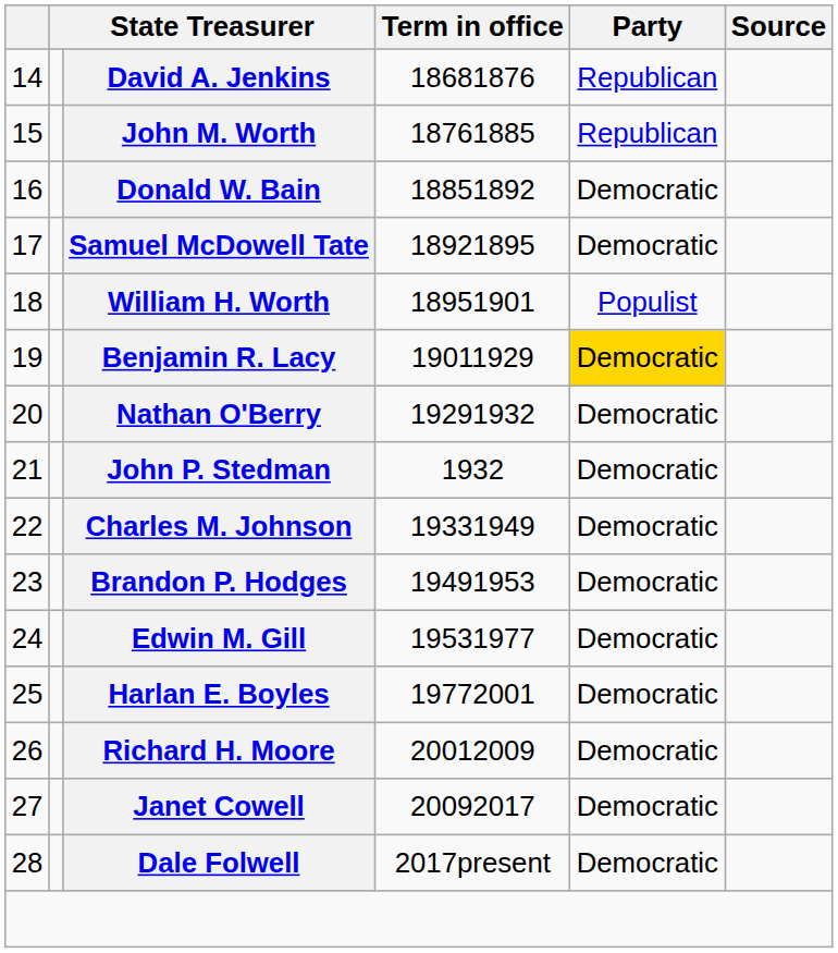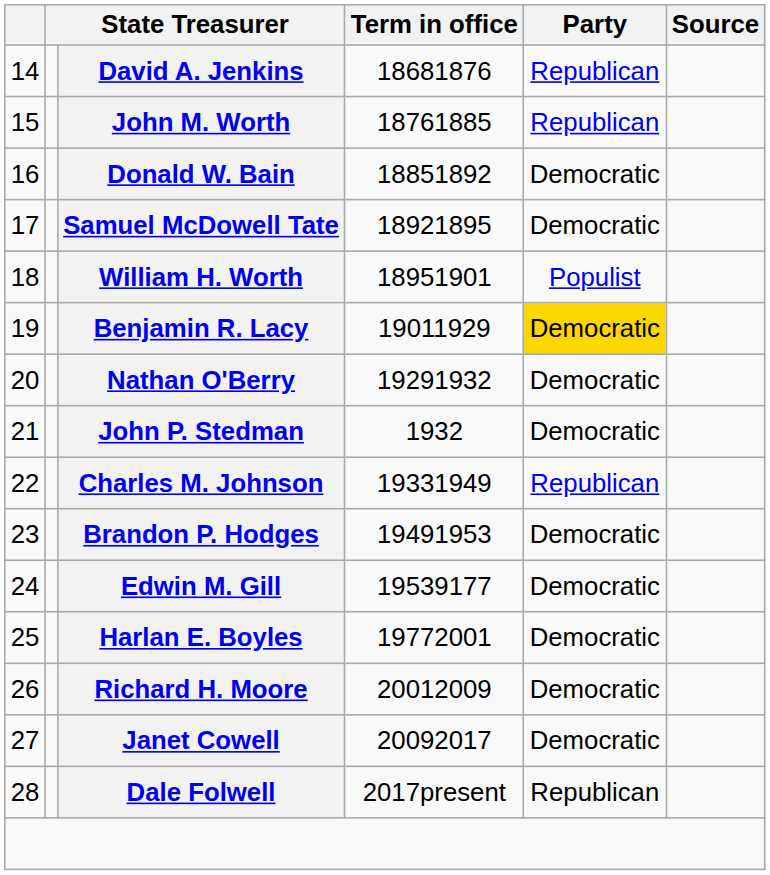Charles M. Johnson | Party: Democratic -> Republican
Edwin M. Gill | Term in office: 19531977 -> 19539177
Dale Folwell | Party: Democratic -> Republican
